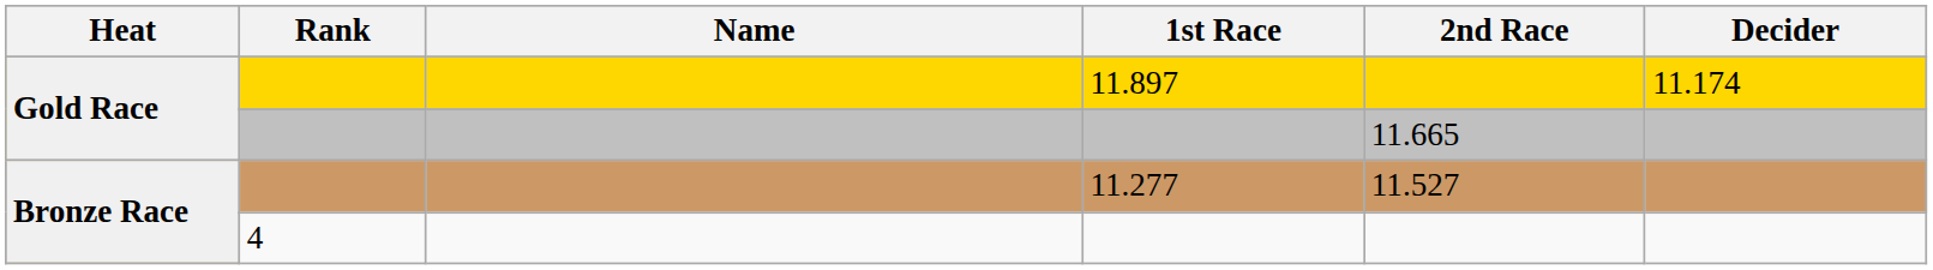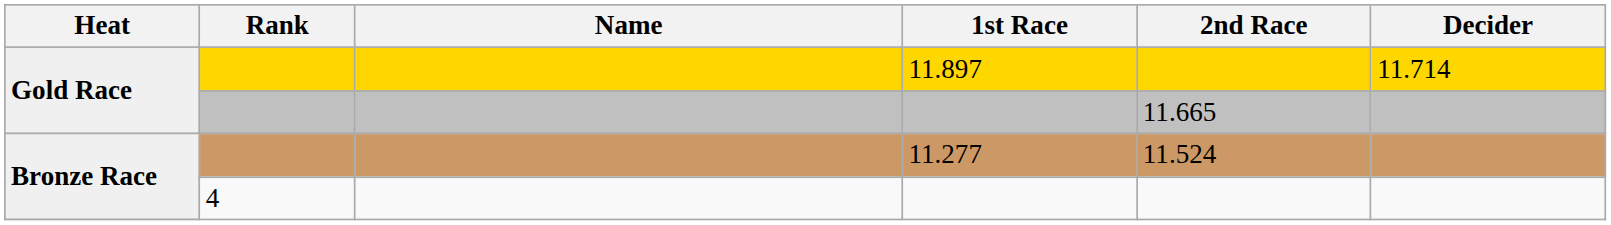11.897 | Decider: 11.174 -> 11.714
11.277 | 2nd Race: 11.527 -> 11.524
